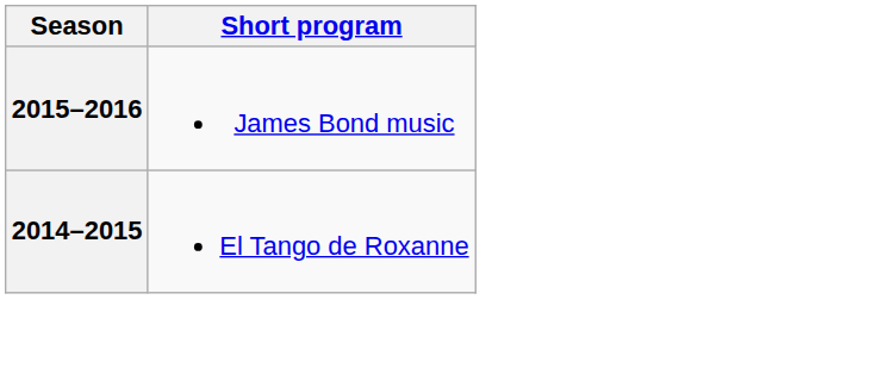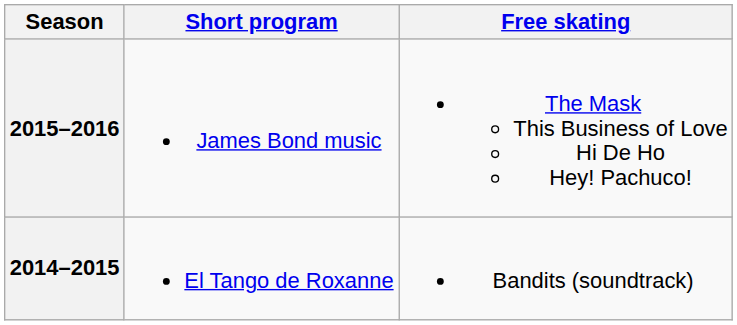+ column: Free skating | The Mask This Business of Love Hi De Ho Hey! Pachuco! | Bandits (soundtrack)
